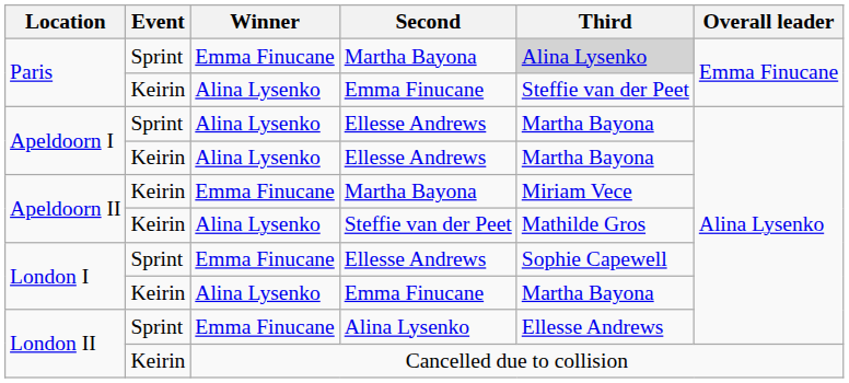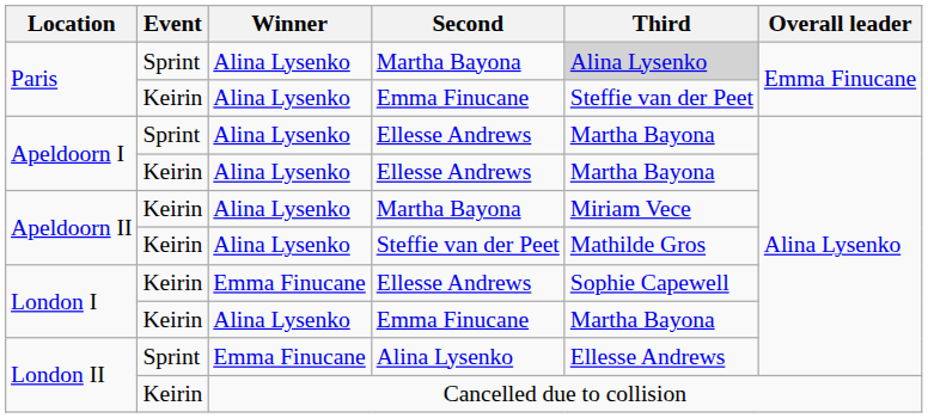Paris / Martha Bayona | Winner: Emma Finucane -> Alina Lysenko
Apeldoorn II / Martha Bayona | Winner: Emma Finucane -> Alina Lysenko
London I / Ellesse Andrews | Event: Sprint -> Keirin
